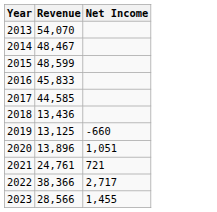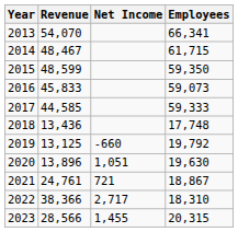+ column: Employees | 66,341 | 61,715 | 59,350 | 59,073 | 59,333 | 17,748 | 19,792 | 19,630 | 18,867 | 18,310 | 20,315
